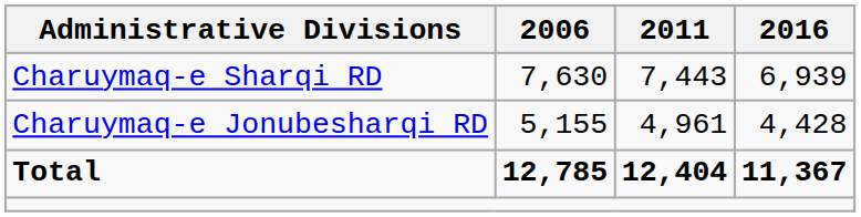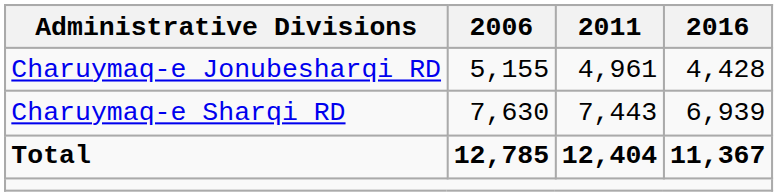rows swapped: Charuymaq-e Jonubesharqi RD <-> Charuymaq-e Sharqi RD
